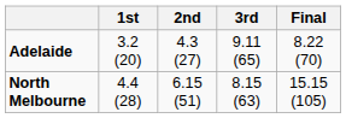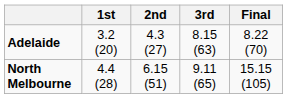Adelaide | 3rd: 9.11 (65) -> 8.15 (63)
North Melbourne | 3rd: 8.15 (63) -> 9.11 (65)
